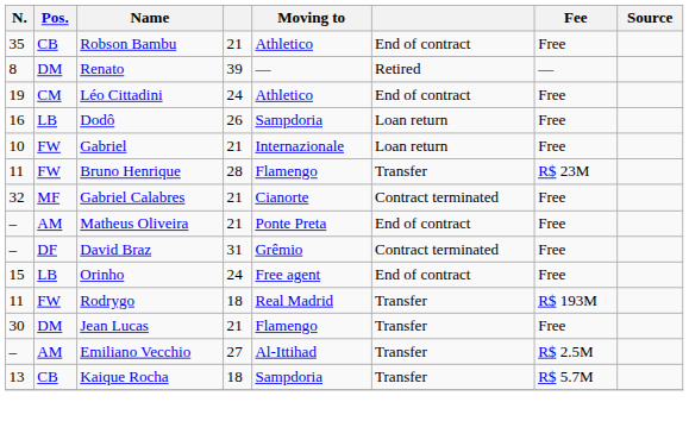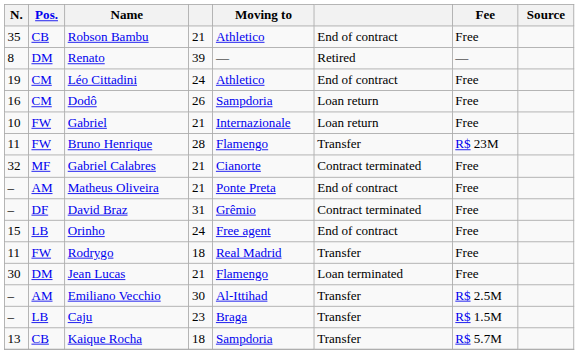Dodô | Pos.: LB -> CM
Rodrygo | Fee: R$ 193M -> Free
Jean Lucas | column 6: Transfer -> Loan terminated
Emiliano Vecchio | column 4: 27 -> 30
+ row: – | LB | Caju | 23 | Braga | Transfer | R$ 1.5M
